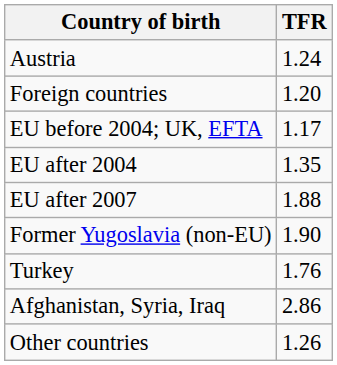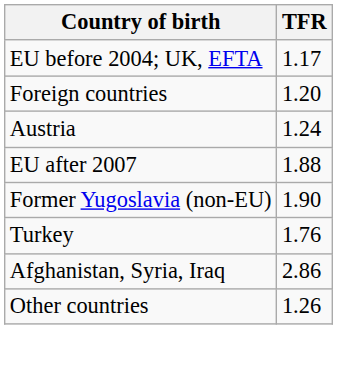rows swapped: Austria <-> EU before 2004; UK, EFTA
- row: EU after 2004 | 1.35
